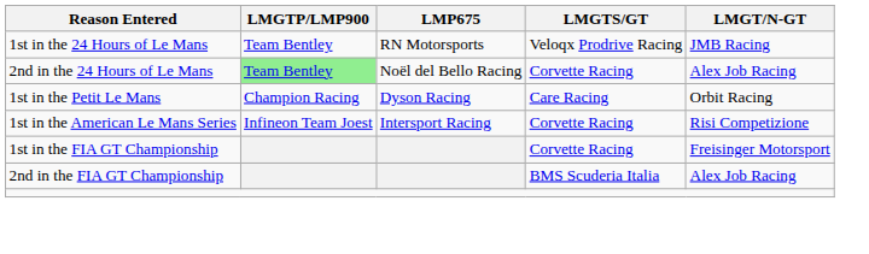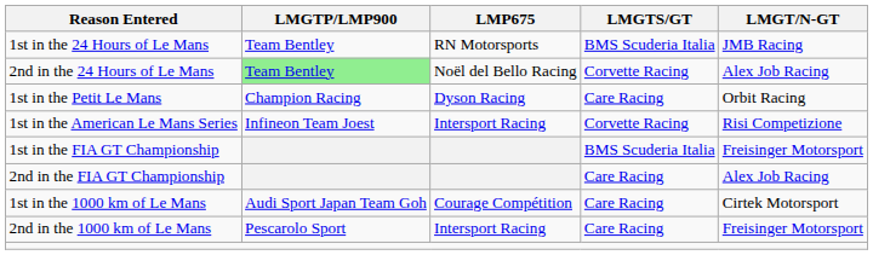1st in the 24 Hours of Le Mans | LMGTS/GT: Veloqx Prodrive Racing -> BMS Scuderia Italia
1st in the FIA GT Championship | LMGTS/GT: Corvette Racing -> BMS Scuderia Italia
2nd in the FIA GT Championship | LMGTS/GT: BMS Scuderia Italia -> Care Racing
+ row: 1st in the 1000 km of Le Mans | Audi Sport Japan Team Goh | Courage Compétition | Care Racing | Cirtek Motorsport
+ row: 2nd in the 1000 km of Le Mans | Pescarolo Sport | Intersport Racing | Care Racing | Freisinger Motorsport
